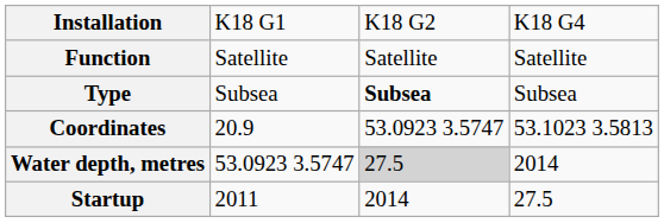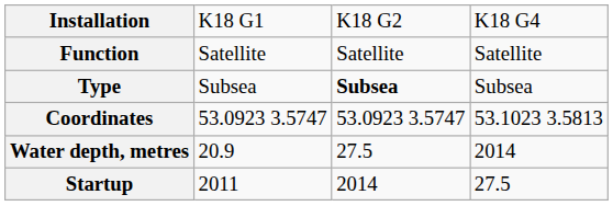Coordinates | column 2: 20.9 -> 53.0923 3.5747
Water depth, metres | column 2: 53.0923 3.5747 -> 20.9
Water depth, metres | column 3: lightgrey background -> no background
